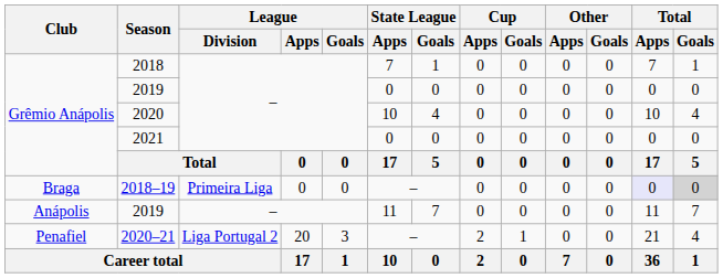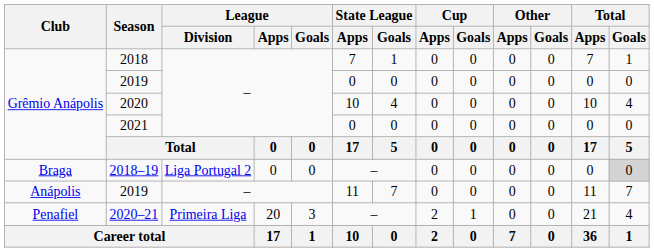2018–19 | League / Division: Primeira Liga -> Liga Portugal 2
2018–19 | Total / Apps: lavender background -> no background
2020–21 | League / Division: Liga Portugal 2 -> Primeira Liga
